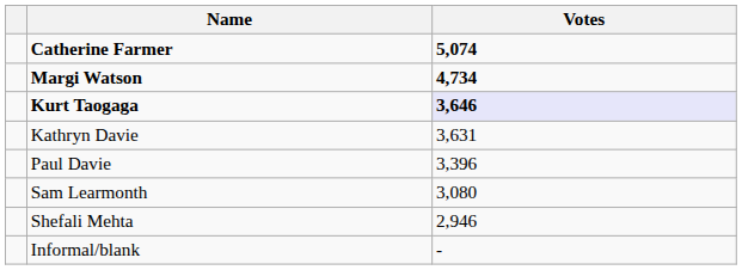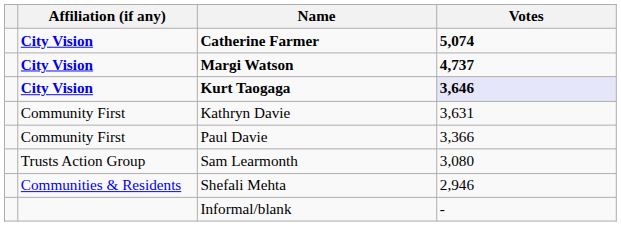+ column: Affiliation (if any) | City Vision | City Vision | City Vision | Community First | Community First | Trusts Action Group | Communities & Residents
Margi Watson | Votes: 4,734 -> 4,737
Paul Davie | Votes: 3,396 -> 3,366
